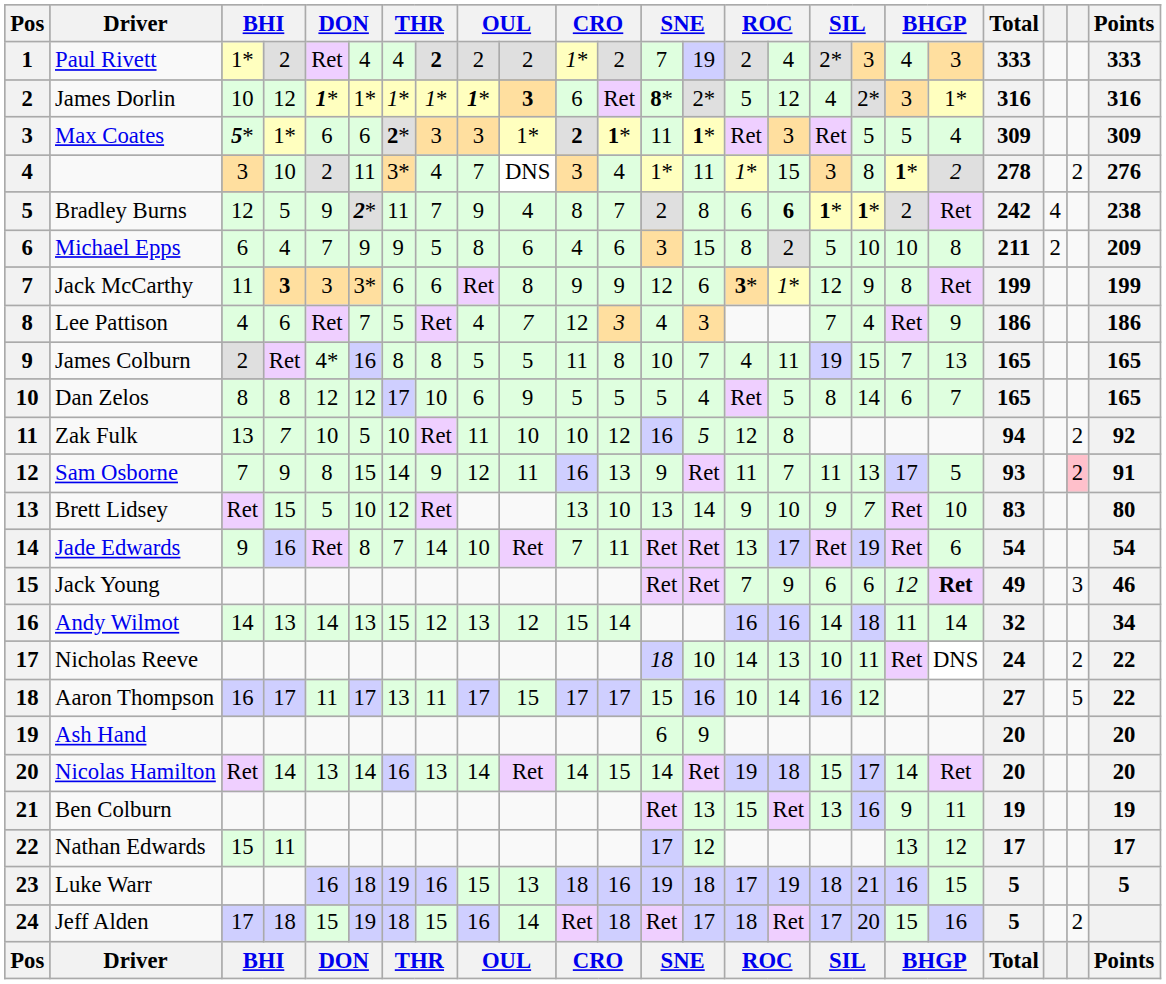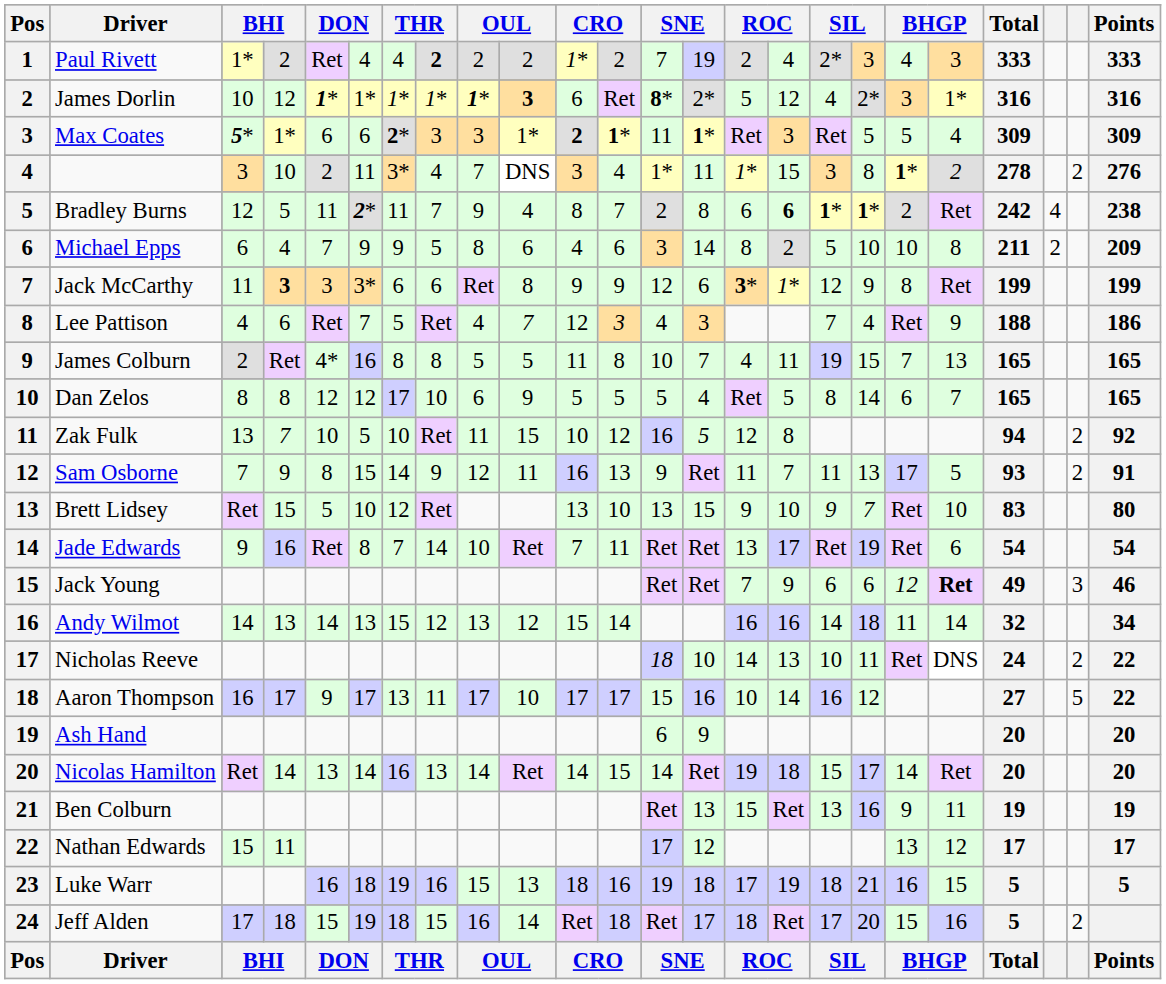Bradley Burns | column 5: 9 -> 11
Michael Epps | column 14: 15 -> 14
Lee Pattison | Total: 186 -> 188
Zak Fulk | column 10: 10 -> 15
Sam Osborne | column 23: pink background -> no background
Brett Lidsey | column 14: 14 -> 15
Aaron Thompson | column 5: 11 -> 9
Aaron Thompson | column 10: 15 -> 10
